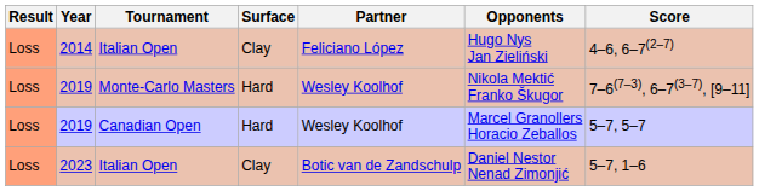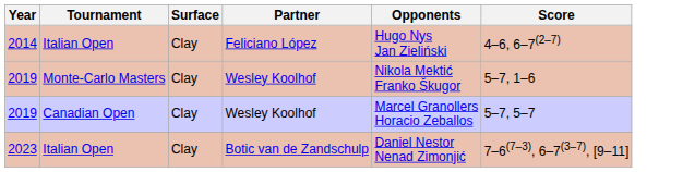- column: Result | Loss | Loss | Loss | Loss
2019 / Monte-Carlo Masters | Surface: Hard -> Clay
2019 / Monte-Carlo Masters | Score: 7–6(7–3), 6–7(3–7), [9–11] -> 5–7, 1–6
2019 / Canadian Open | Surface: Hard -> Clay
2023 | Score: 5–7, 1–6 -> 7–6(7–3), 6–7(3–7), [9–11]
